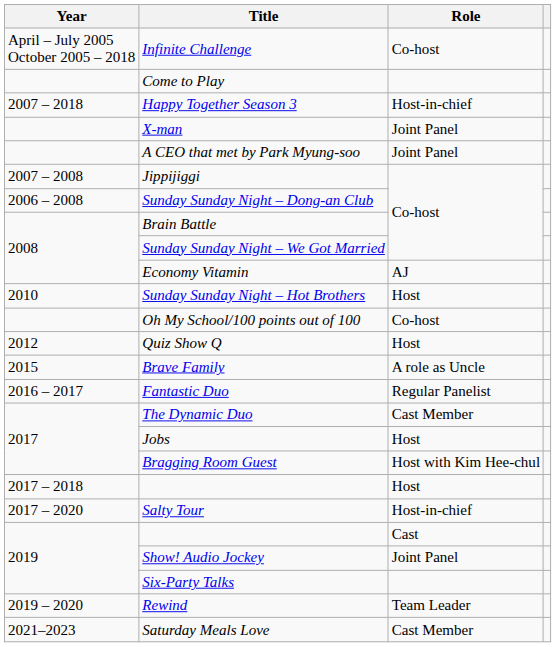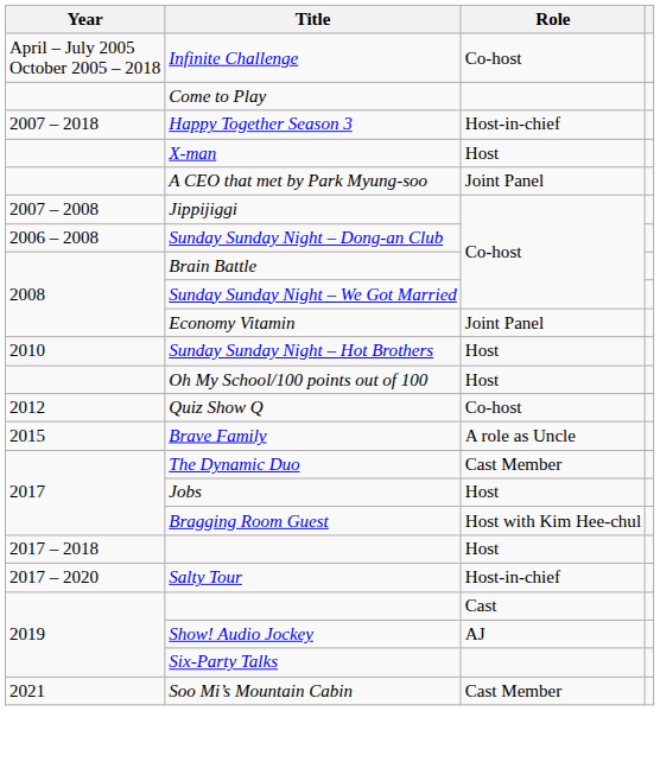X-man | Role: Joint Panel -> Host
Economy Vitamin | Role: AJ -> Joint Panel
Oh My School/100 points out of 100 | Role: Co-host -> Host
Quiz Show Q | Role: Host -> Co-host
- row: 2016 – 2017 | Fantastic Duo | Regular Panelist
Show! Audio Jockey | Role: Joint Panel -> AJ
- row: 2019 – 2020 | Rewind | Team Leader
+ row: 2021 | Soo Mi’s Mountain Cabin | Cast Member
- row: 2021–2023 | Saturday Meals Love | Cast Member
